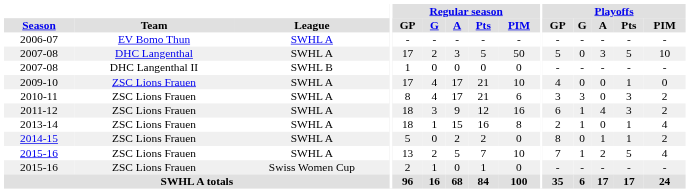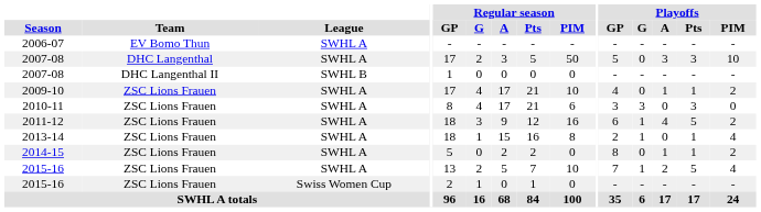2007-08 / SWHL A | Playoffs / Pts: 5 -> 3
2009-10 | Playoffs / A: 0 -> 1
2009-10 | Playoffs / PIM: 0 -> 2
2010-11 | Playoffs / PIM: 2 -> 0
2011-12 | Playoffs / Pts: 3 -> 5
